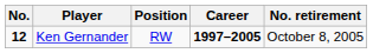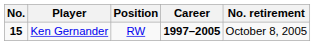Ken Gernander | No.: 12 -> 15
